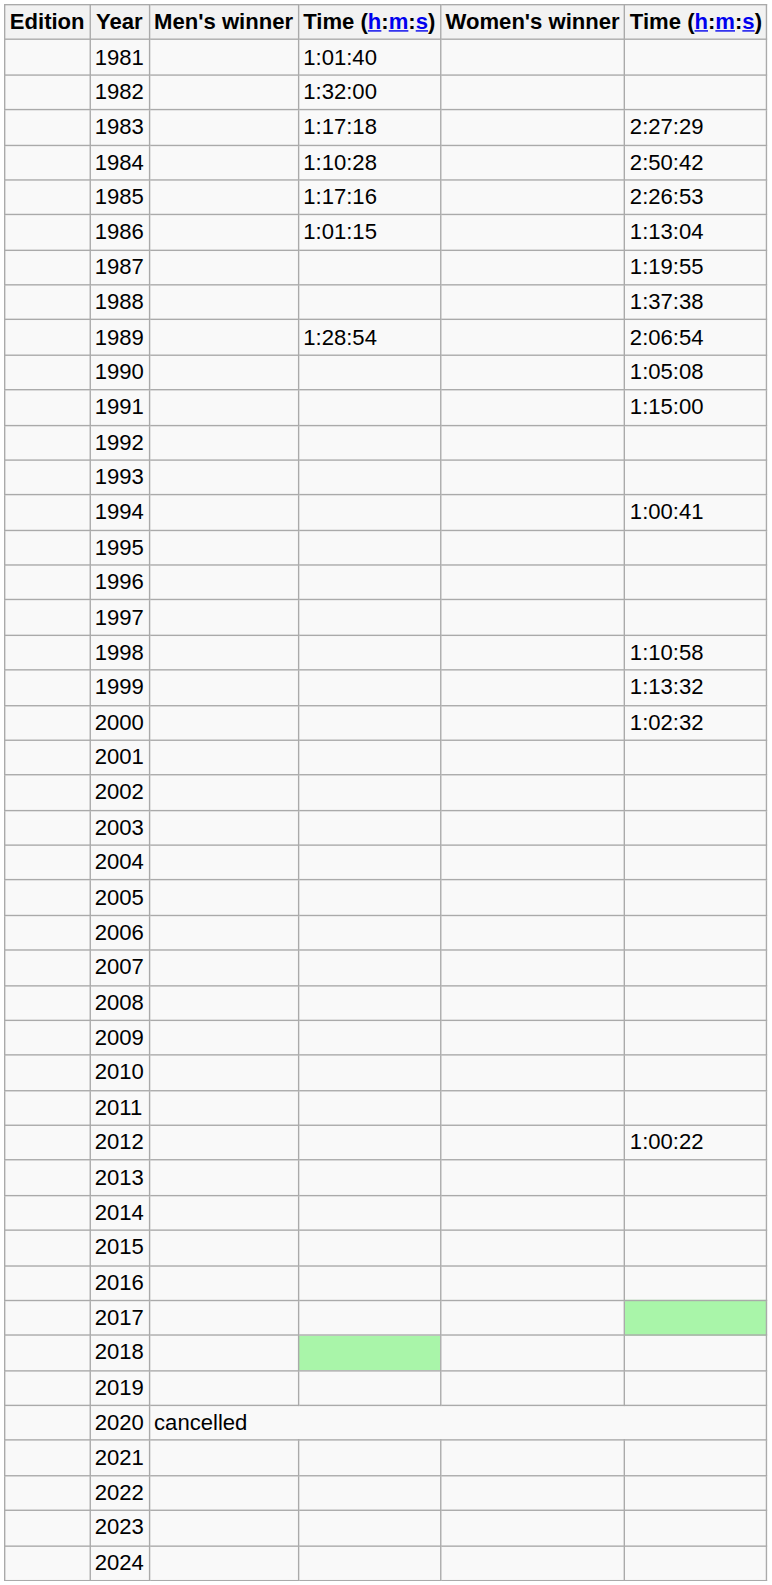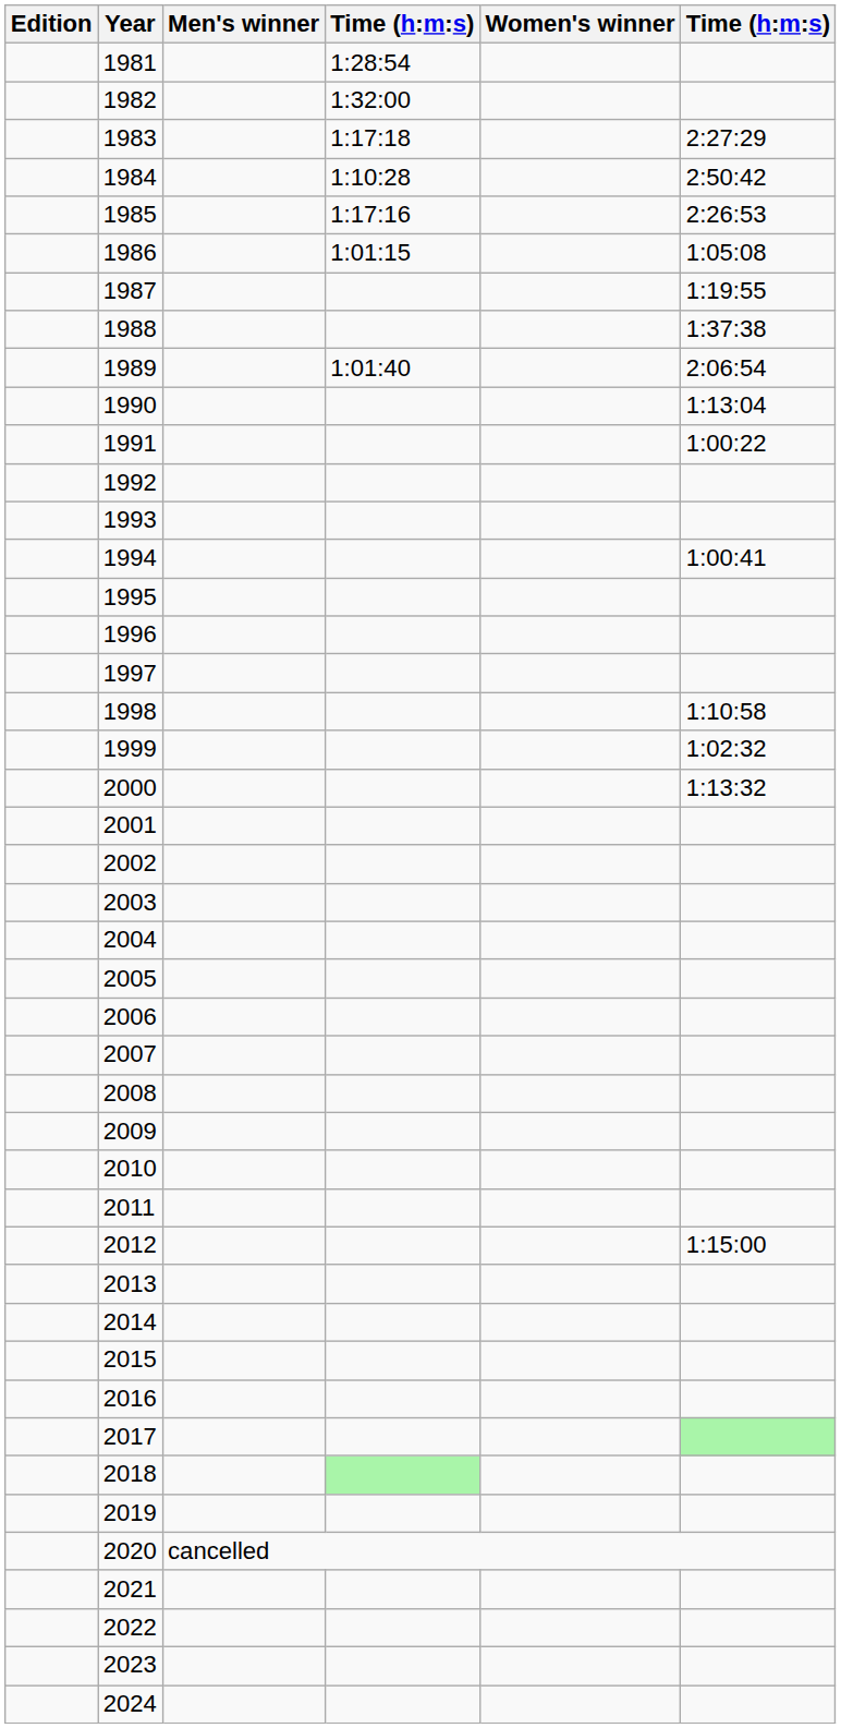1981 | column 4: 1:01:40 -> 1:28:54
1986 | column 6: 1:13:04 -> 1:05:08
1989 | column 4: 1:28:54 -> 1:01:40
1990 | column 6: 1:05:08 -> 1:13:04
1991 | column 6: 1:15:00 -> 1:00:22
1999 | column 6: 1:13:32 -> 1:02:32
2000 | column 6: 1:02:32 -> 1:13:32
2012 | column 6: 1:00:22 -> 1:15:00
